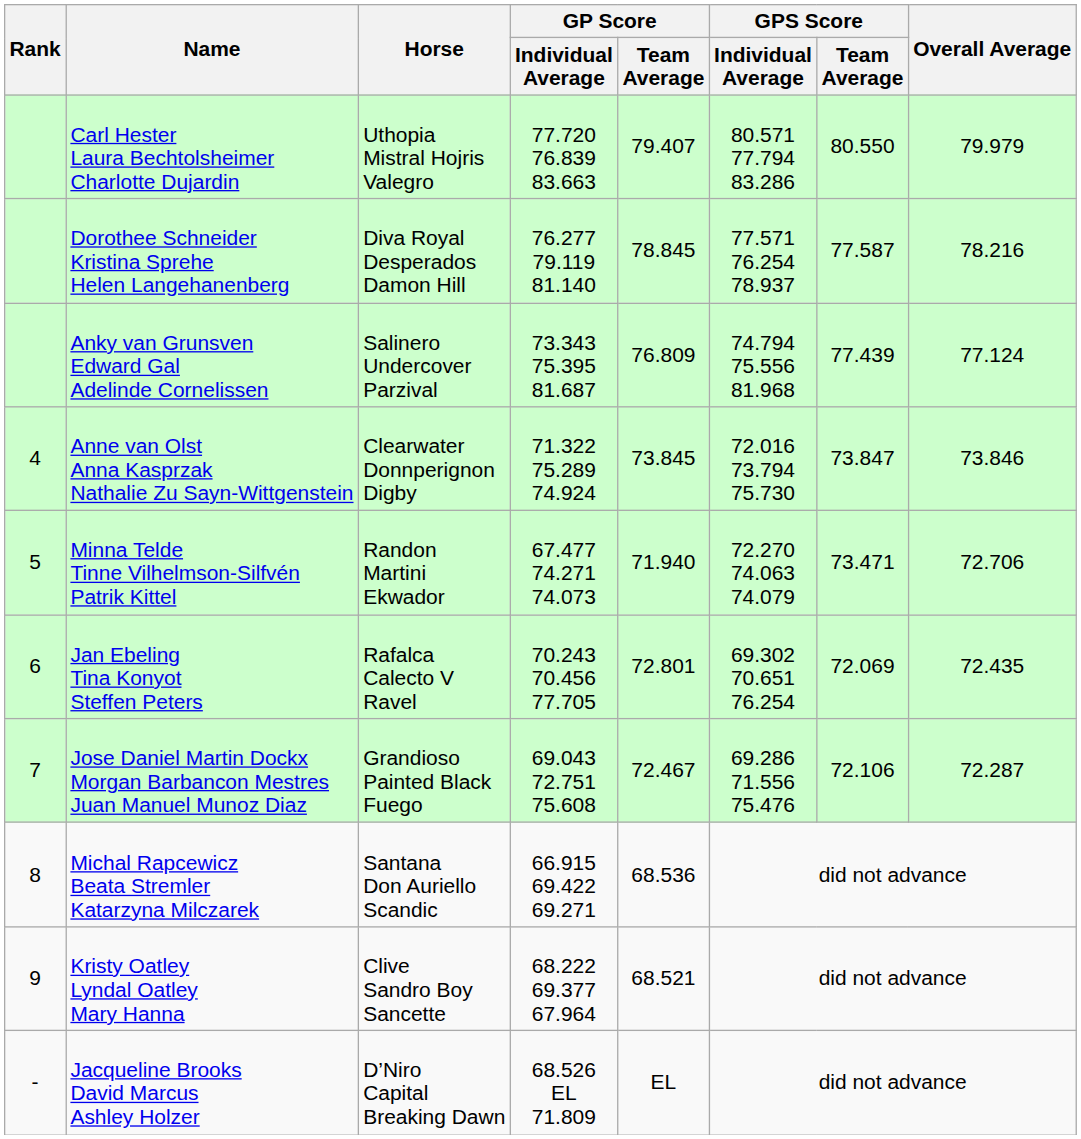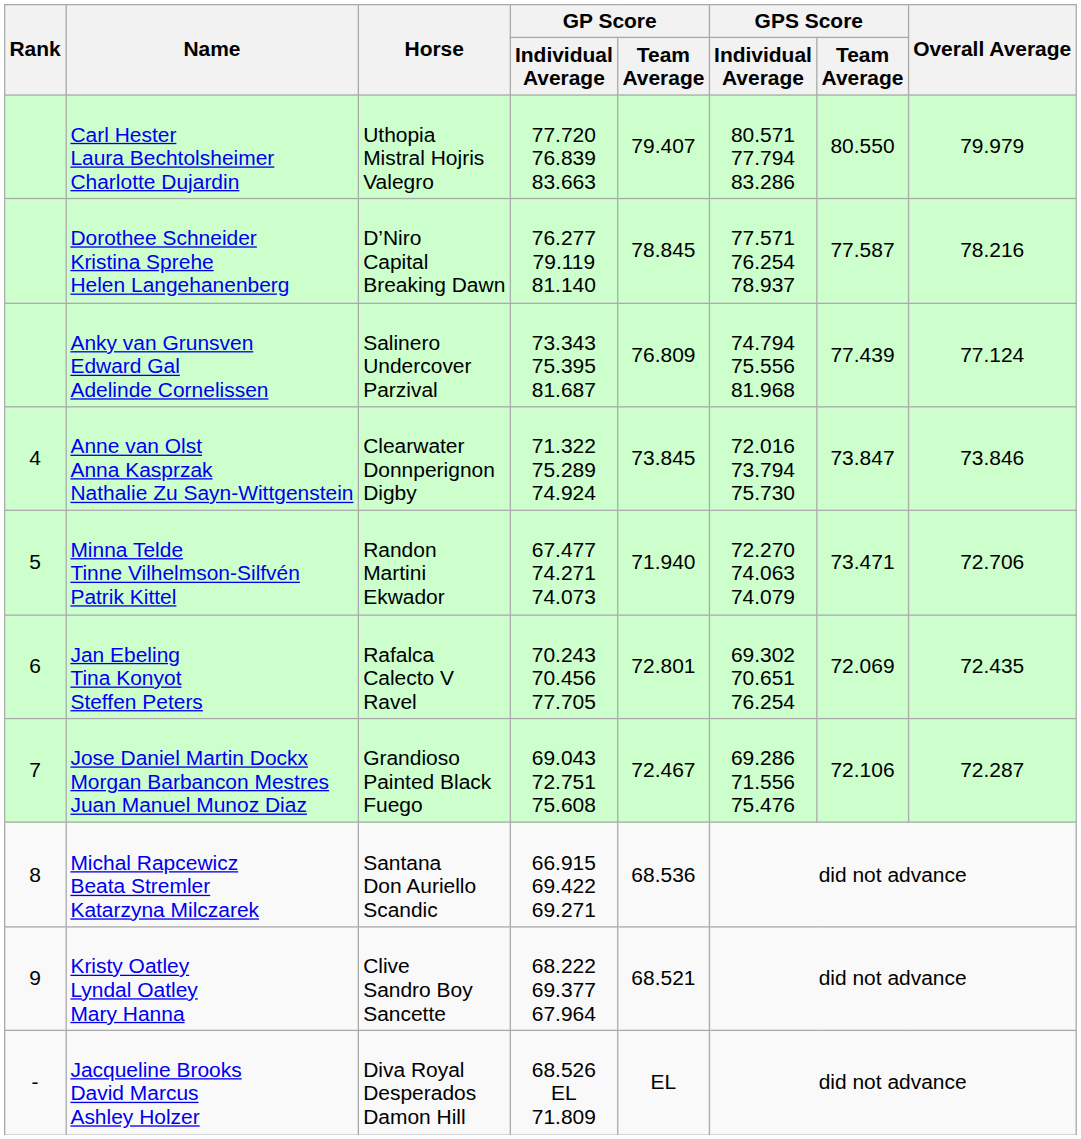Dorothee Schneider Kristina Sprehe Helen Langehanenberg | Horse: Diva Royal Desperados Damon Hill -> D’Niro Capital Breaking Dawn
Jacqueline Brooks David Marcus Ashley Holzer | Horse: D’Niro Capital Breaking Dawn -> Diva Royal Desperados Damon Hill
